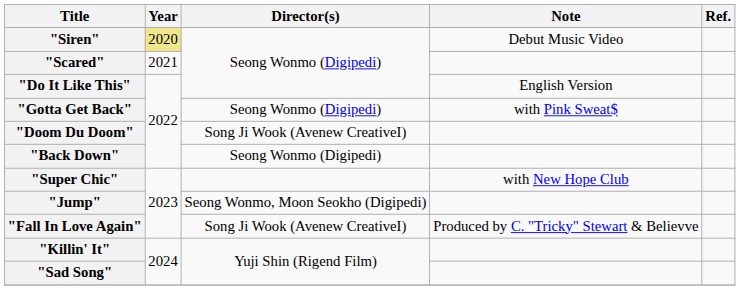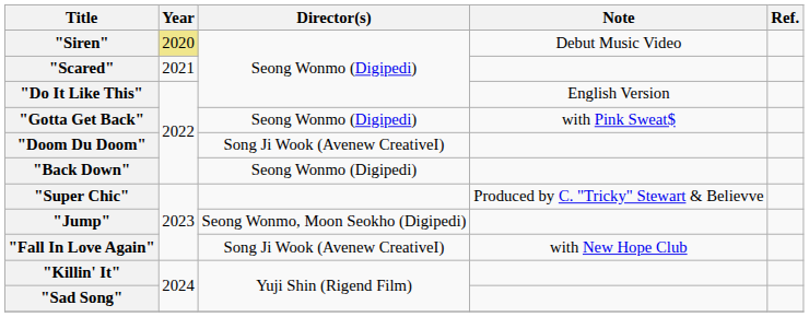"Super Chic" | Note: with New Hope Club -> Produced by C. "Tricky" Stewart & Believve
"Fall In Love Again" | Note: Produced by C. "Tricky" Stewart & Believve -> with New Hope Club
